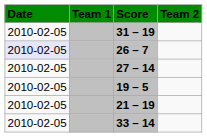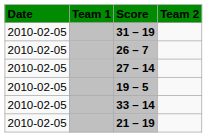26 – 7 | Date: lavender background -> no background
rows swapped: 21 – 19 <-> 33 – 14
